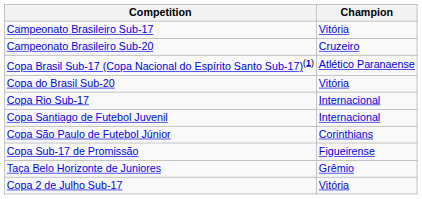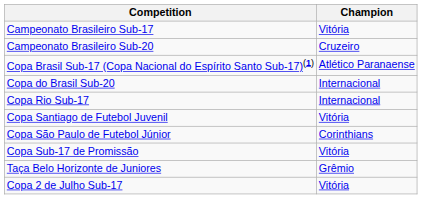Copa do Brasil Sub-20 | Champion: Vitória -> Internacional
Copa Santiago de Futebol Juvenil | Champion: Internacional -> Vitória
Copa Sub-17 de Promissão | Champion: Figueirense -> Vitória
